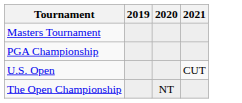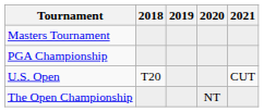+ column: 2018 | T20
